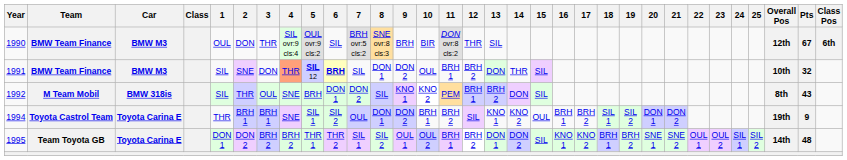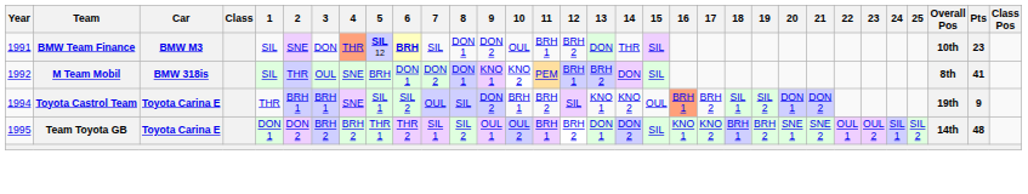- row: 1990 | BMW Team Finance | BMW M3 | OUL | DON | THR | SIL ovr:9 cls:4 | OUL ovr:9 cls:2 | SIL | BRH ovr:5 cls:2 | SNE ovr:8 cls:3 | BRH | BIR | DON ovr:8 cls:2 | THR | SIL | 12th | 67 | 6th
1991 | Pts: 32 -> 23
1992 | 8: SIL -> DON 1
1992 | Pts: 43 -> 41
1994 | 8: DON 1 -> SIL
1994 | 16: no background -> lightsalmon background
